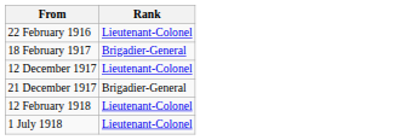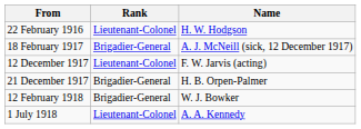+ column: Name | H. W. Hodgson | A. J. McNeill (sick, 12 December 1917) | F. W. Jarvis (acting) | H. B. Orpen-Palmer | W. J. Bowker | A. A. Kennedy
12 February 1918 | Rank: Lieutenant-Colonel -> Brigadier-General
